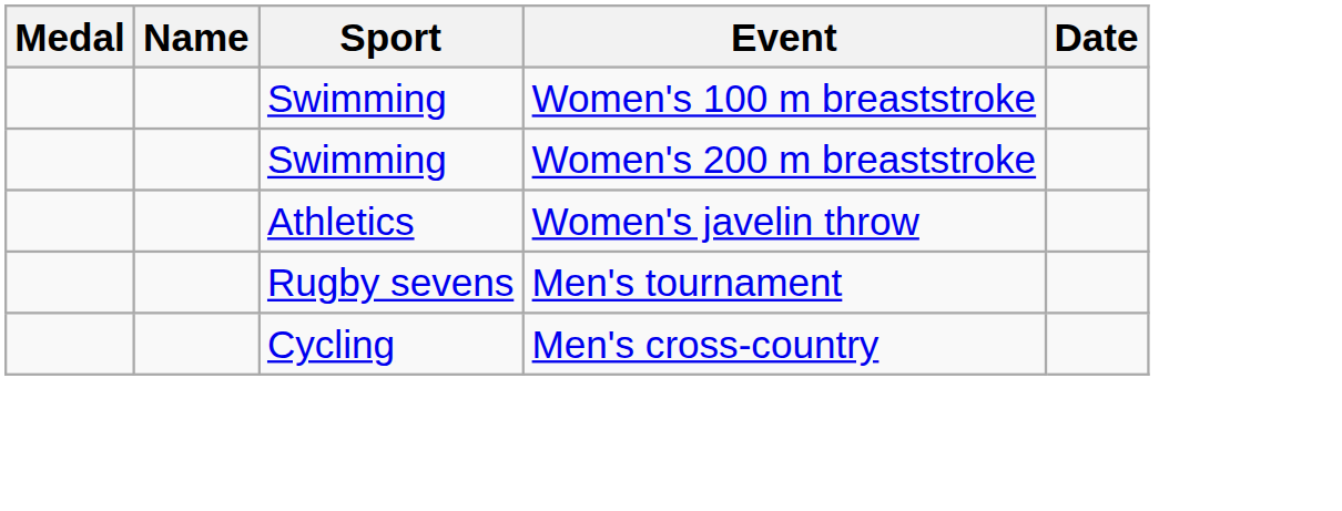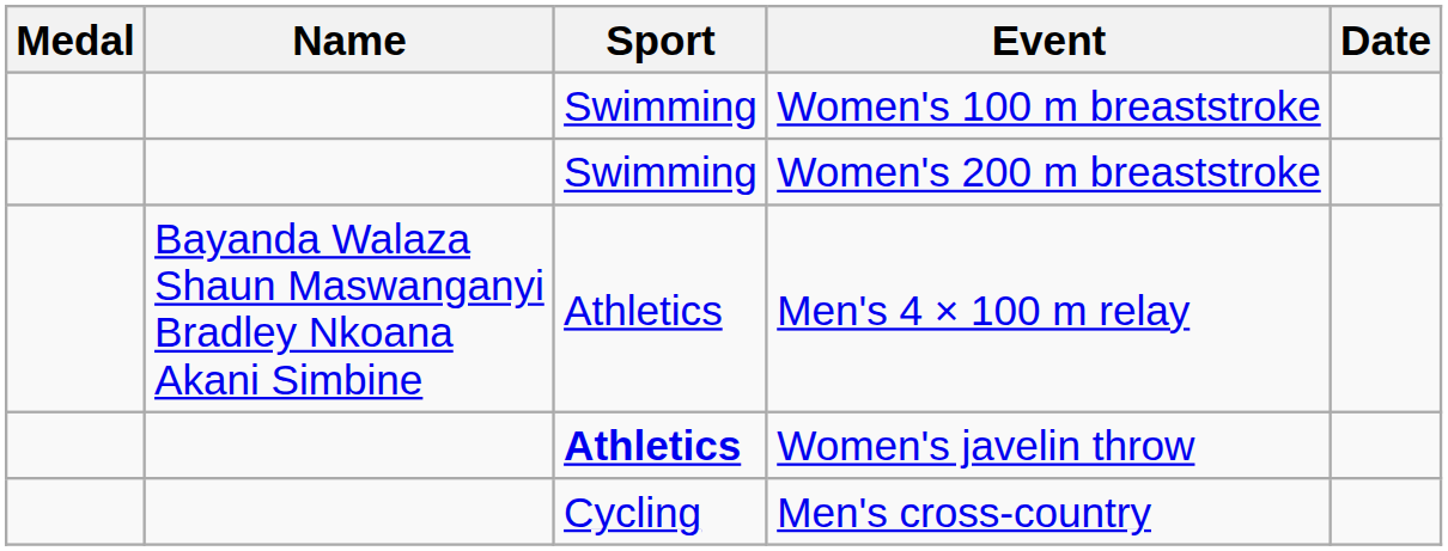+ row: Bayanda Walaza Shaun Maswanganyi Bradley Nkoana Akani Simbine | Athletics | Men's 4 × 100 m relay
Women's javelin throw | Sport: normal -> bold
- row: Rugby sevens | Men's tournament
